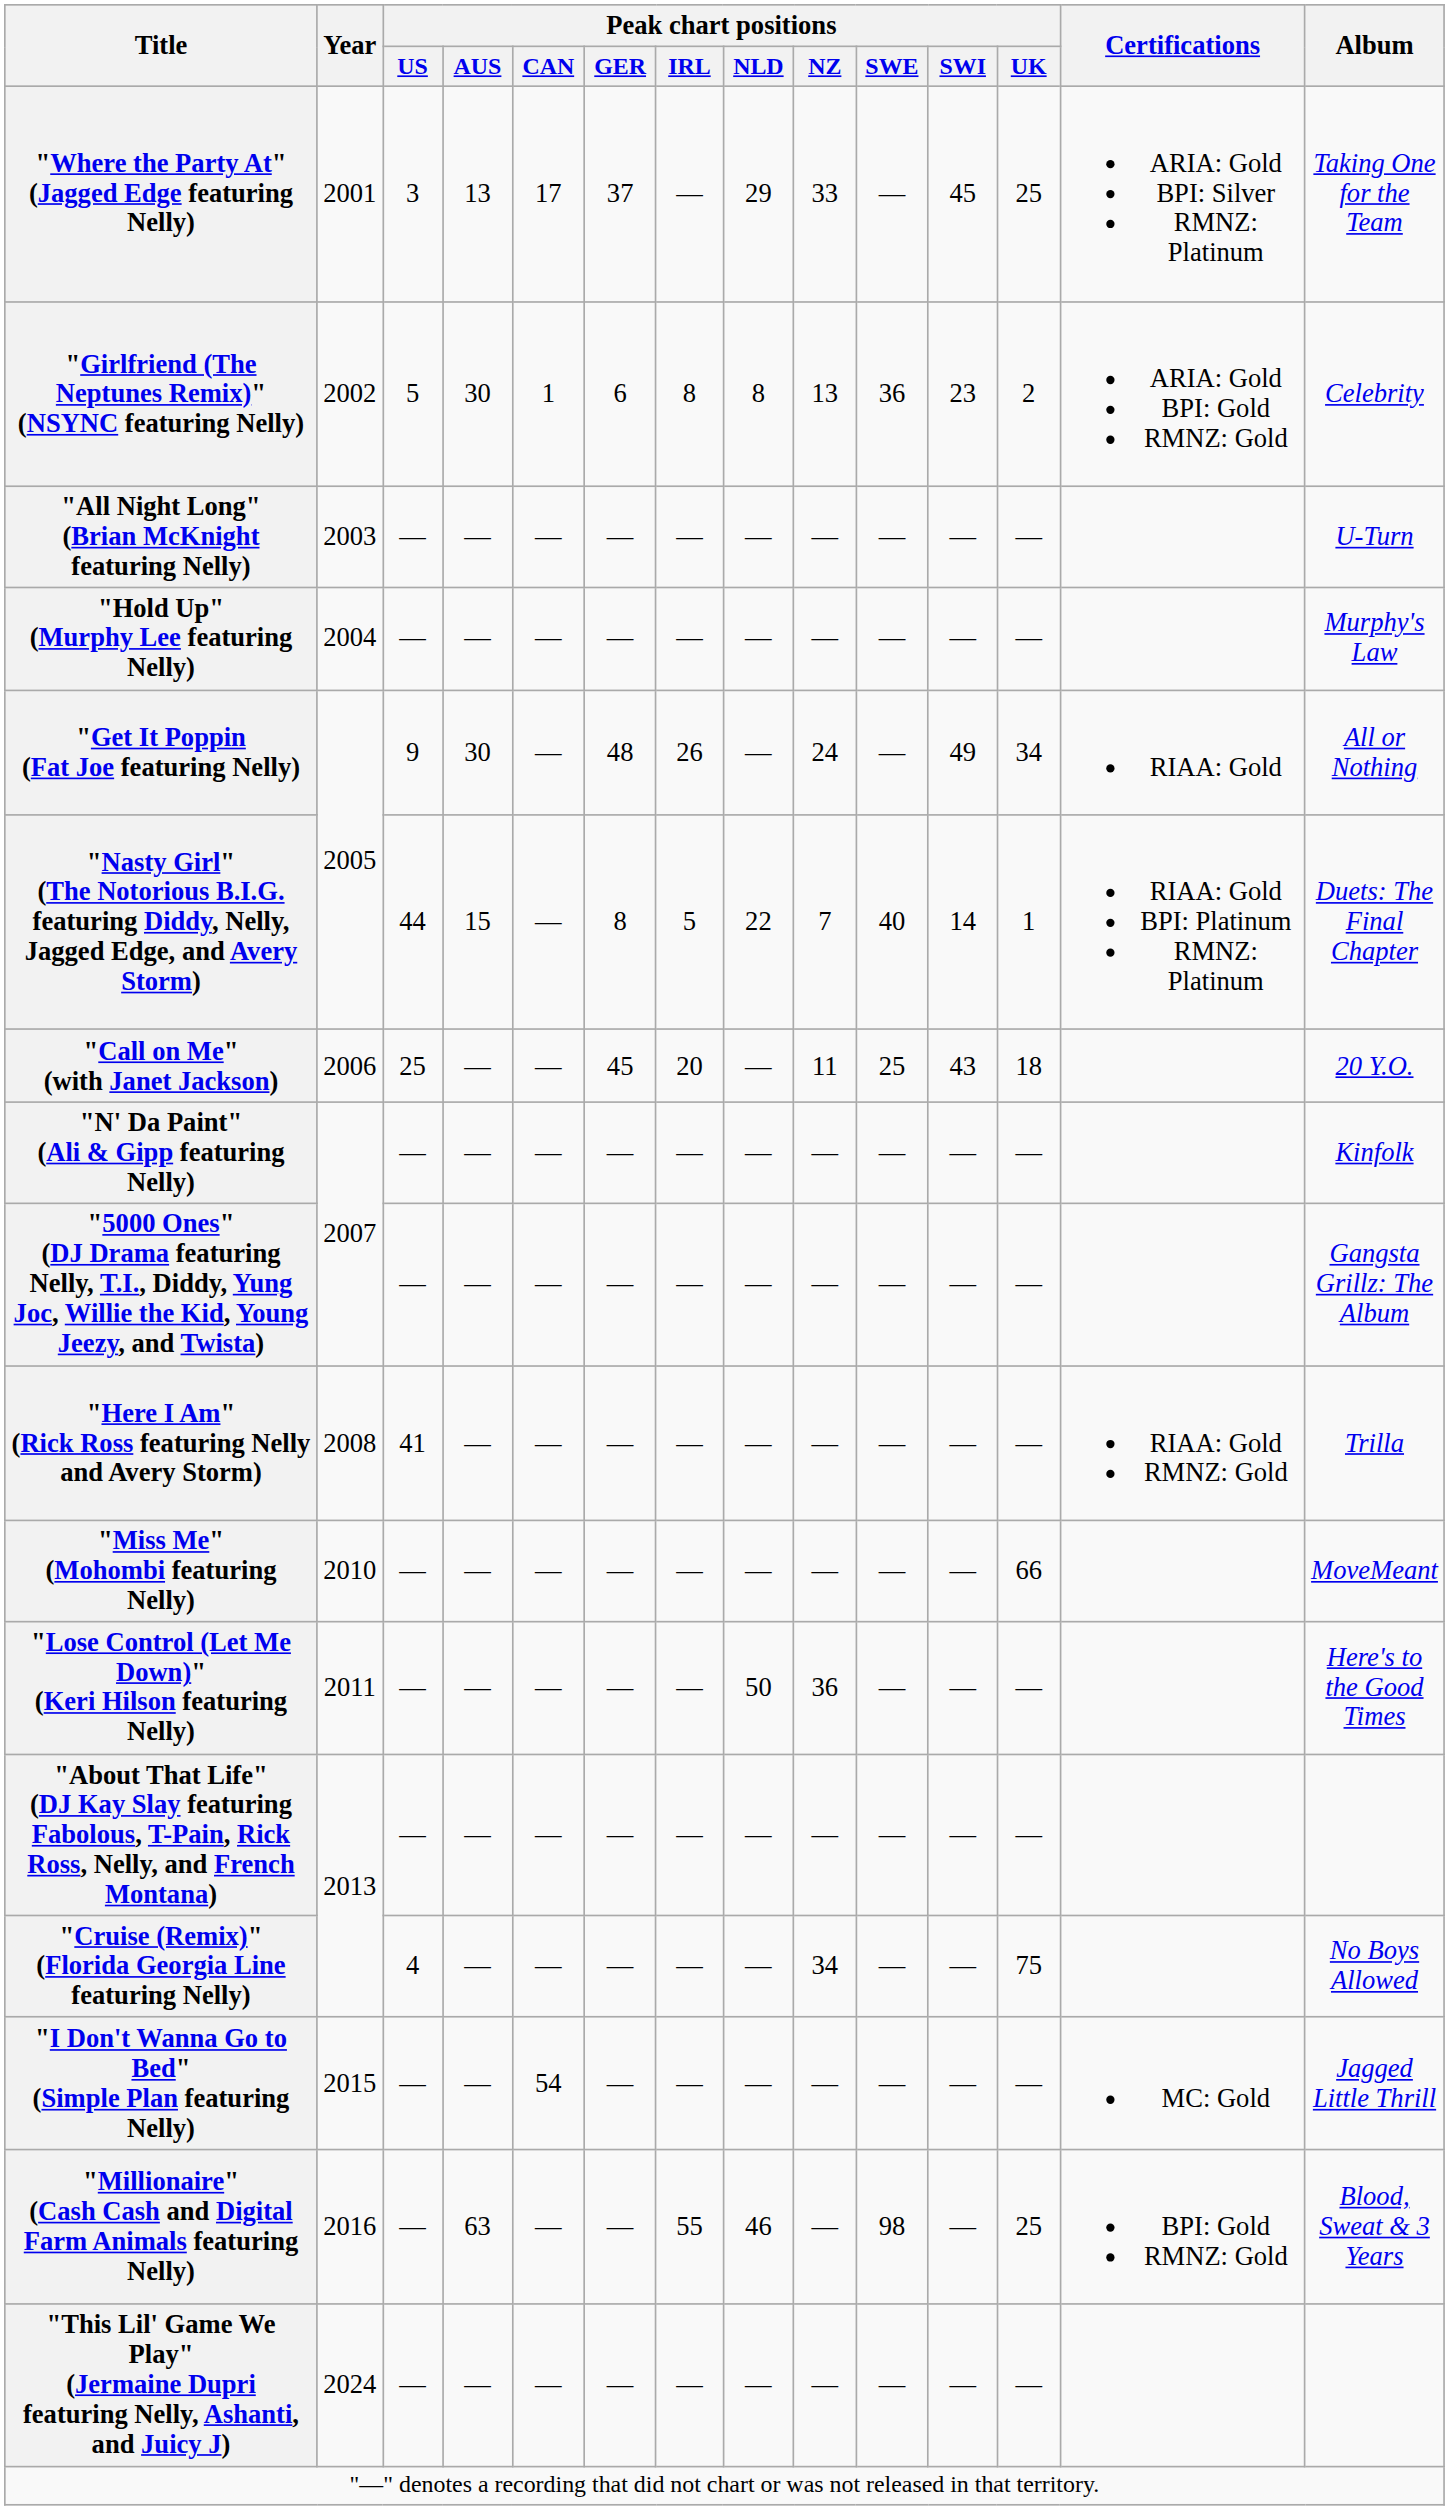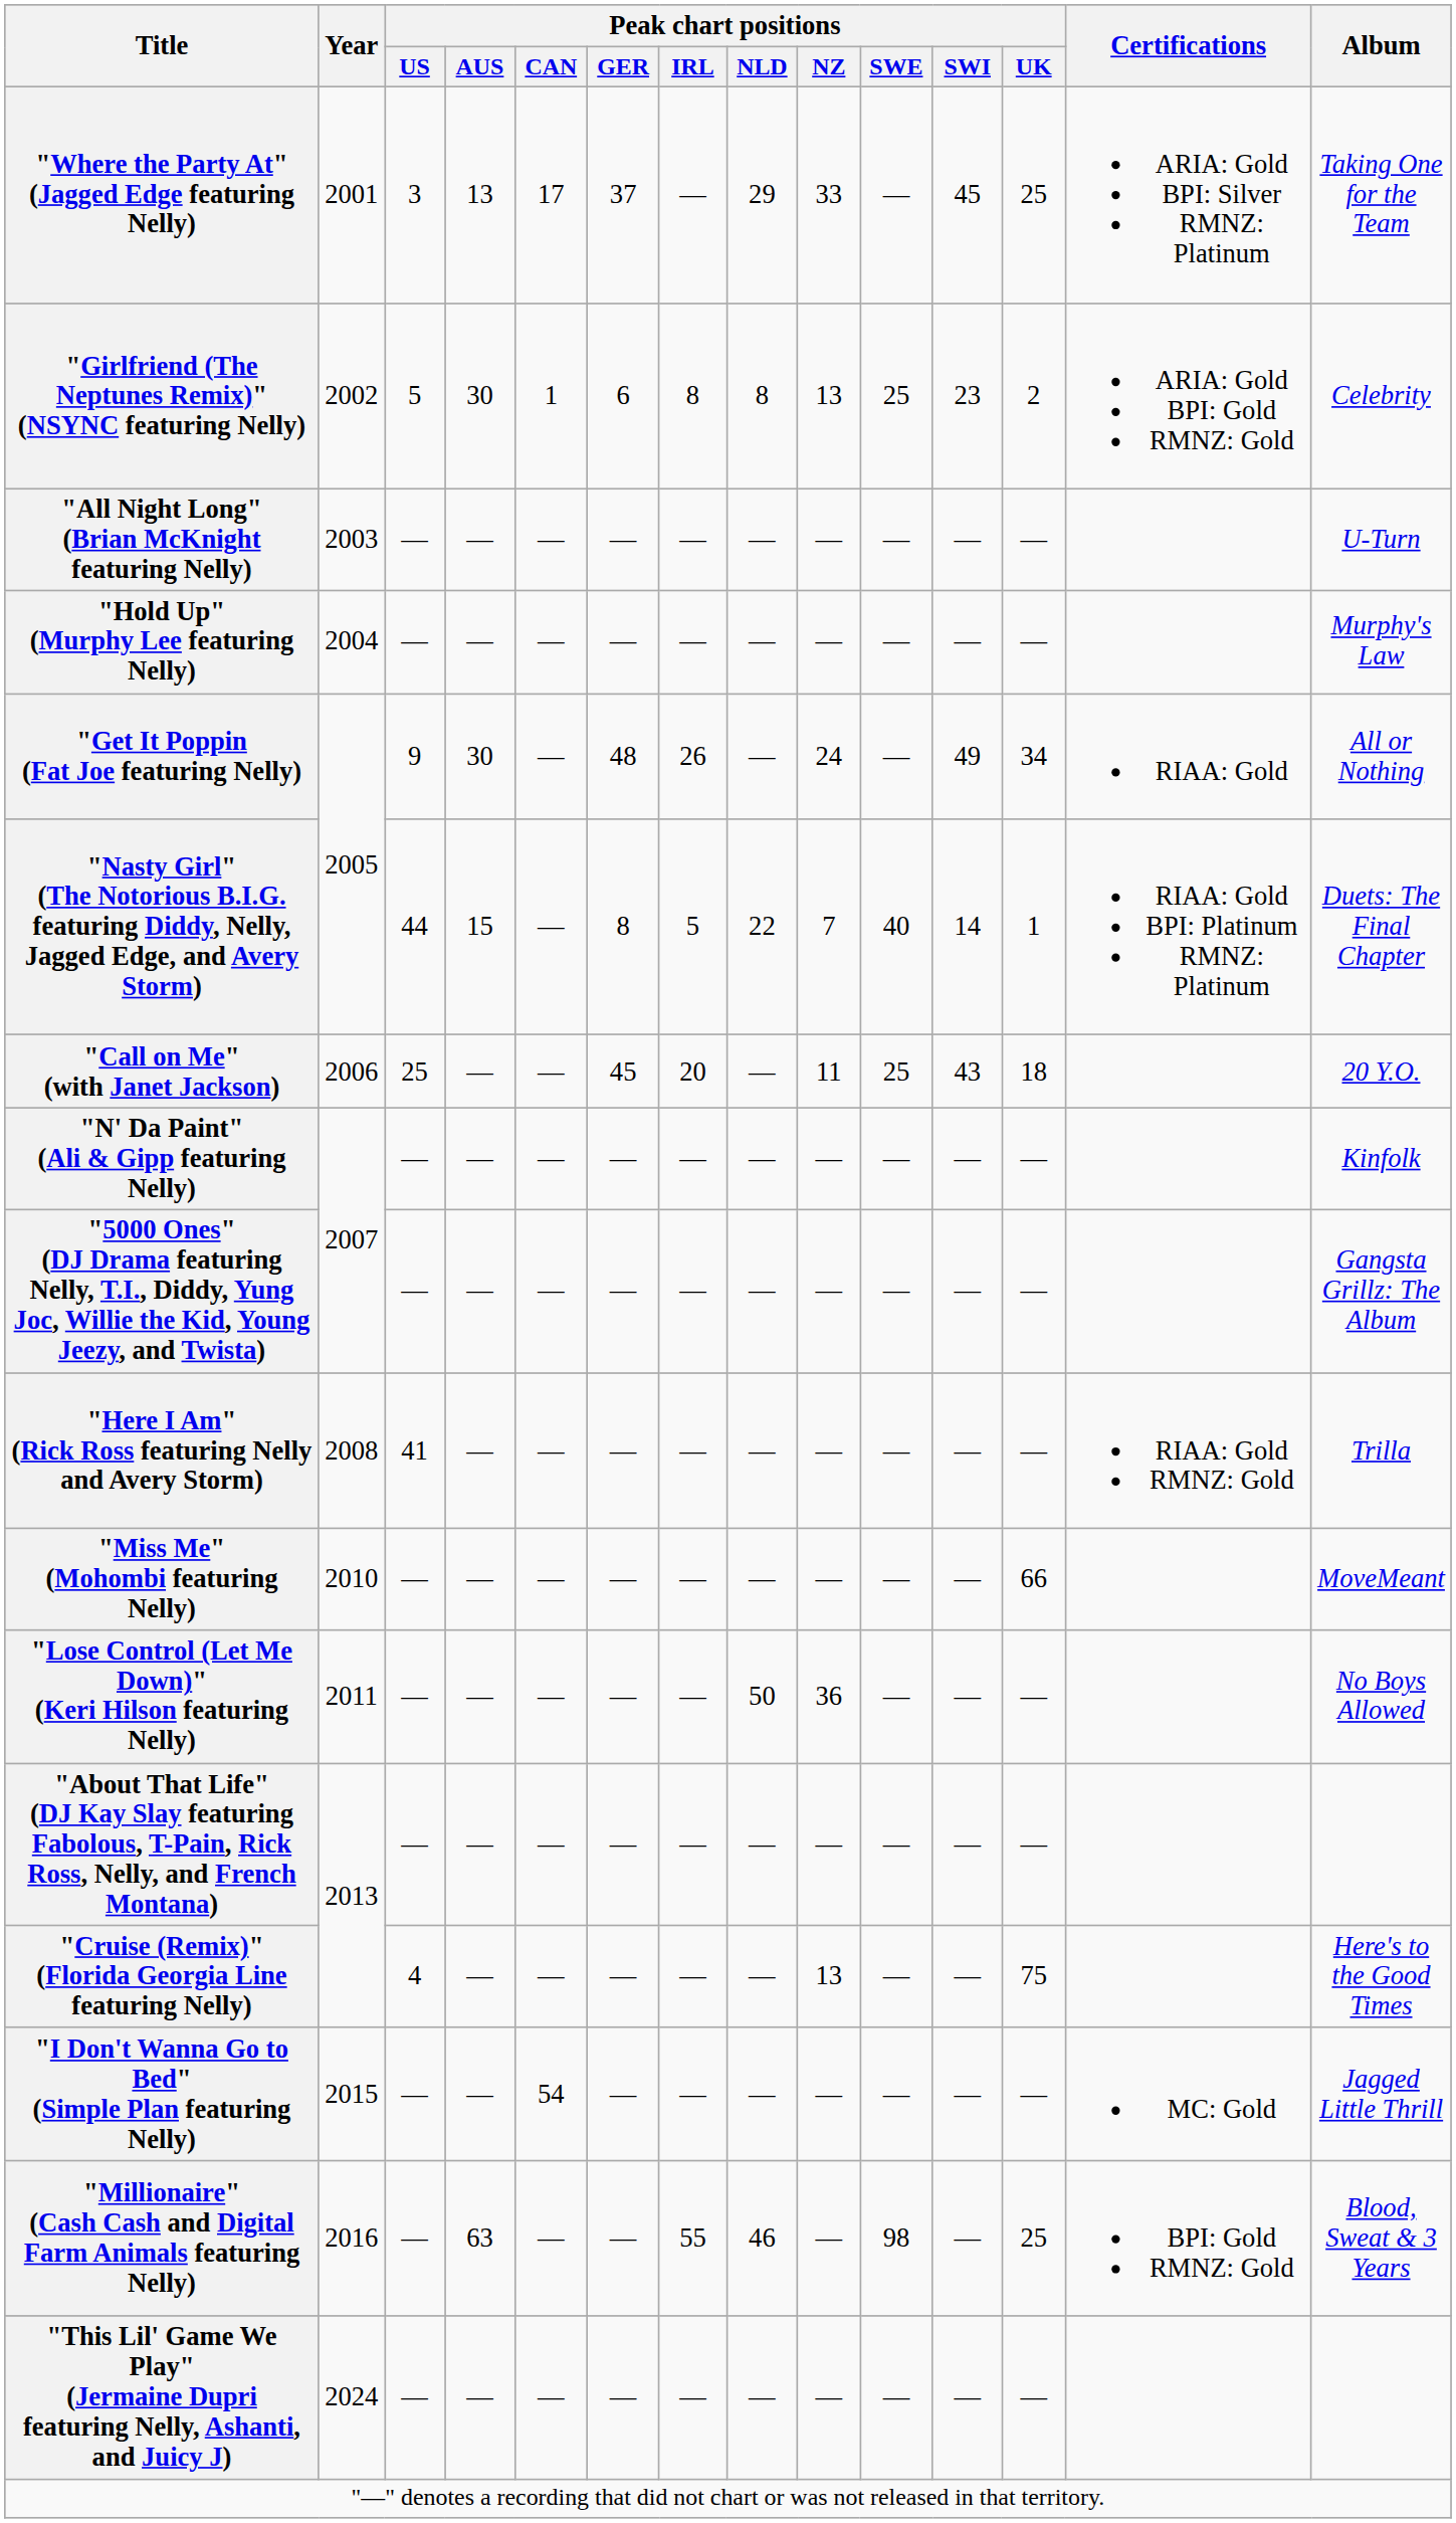"Girlfriend (The Neptunes Remix)" (NSYNC featuring Nelly) | Peak chart positions / SWE: 36 -> 25
"Lose Control (Let Me Down)" (Keri Hilson featuring Nelly) | Album: Here's to the Good Times -> No Boys Allowed
"Cruise (Remix)" (Florida Georgia Line featuring Nelly) | Peak chart positions / NZ: 34 -> 13
"Cruise (Remix)" (Florida Georgia Line featuring Nelly) | Album: No Boys Allowed -> Here's to the Good Times
